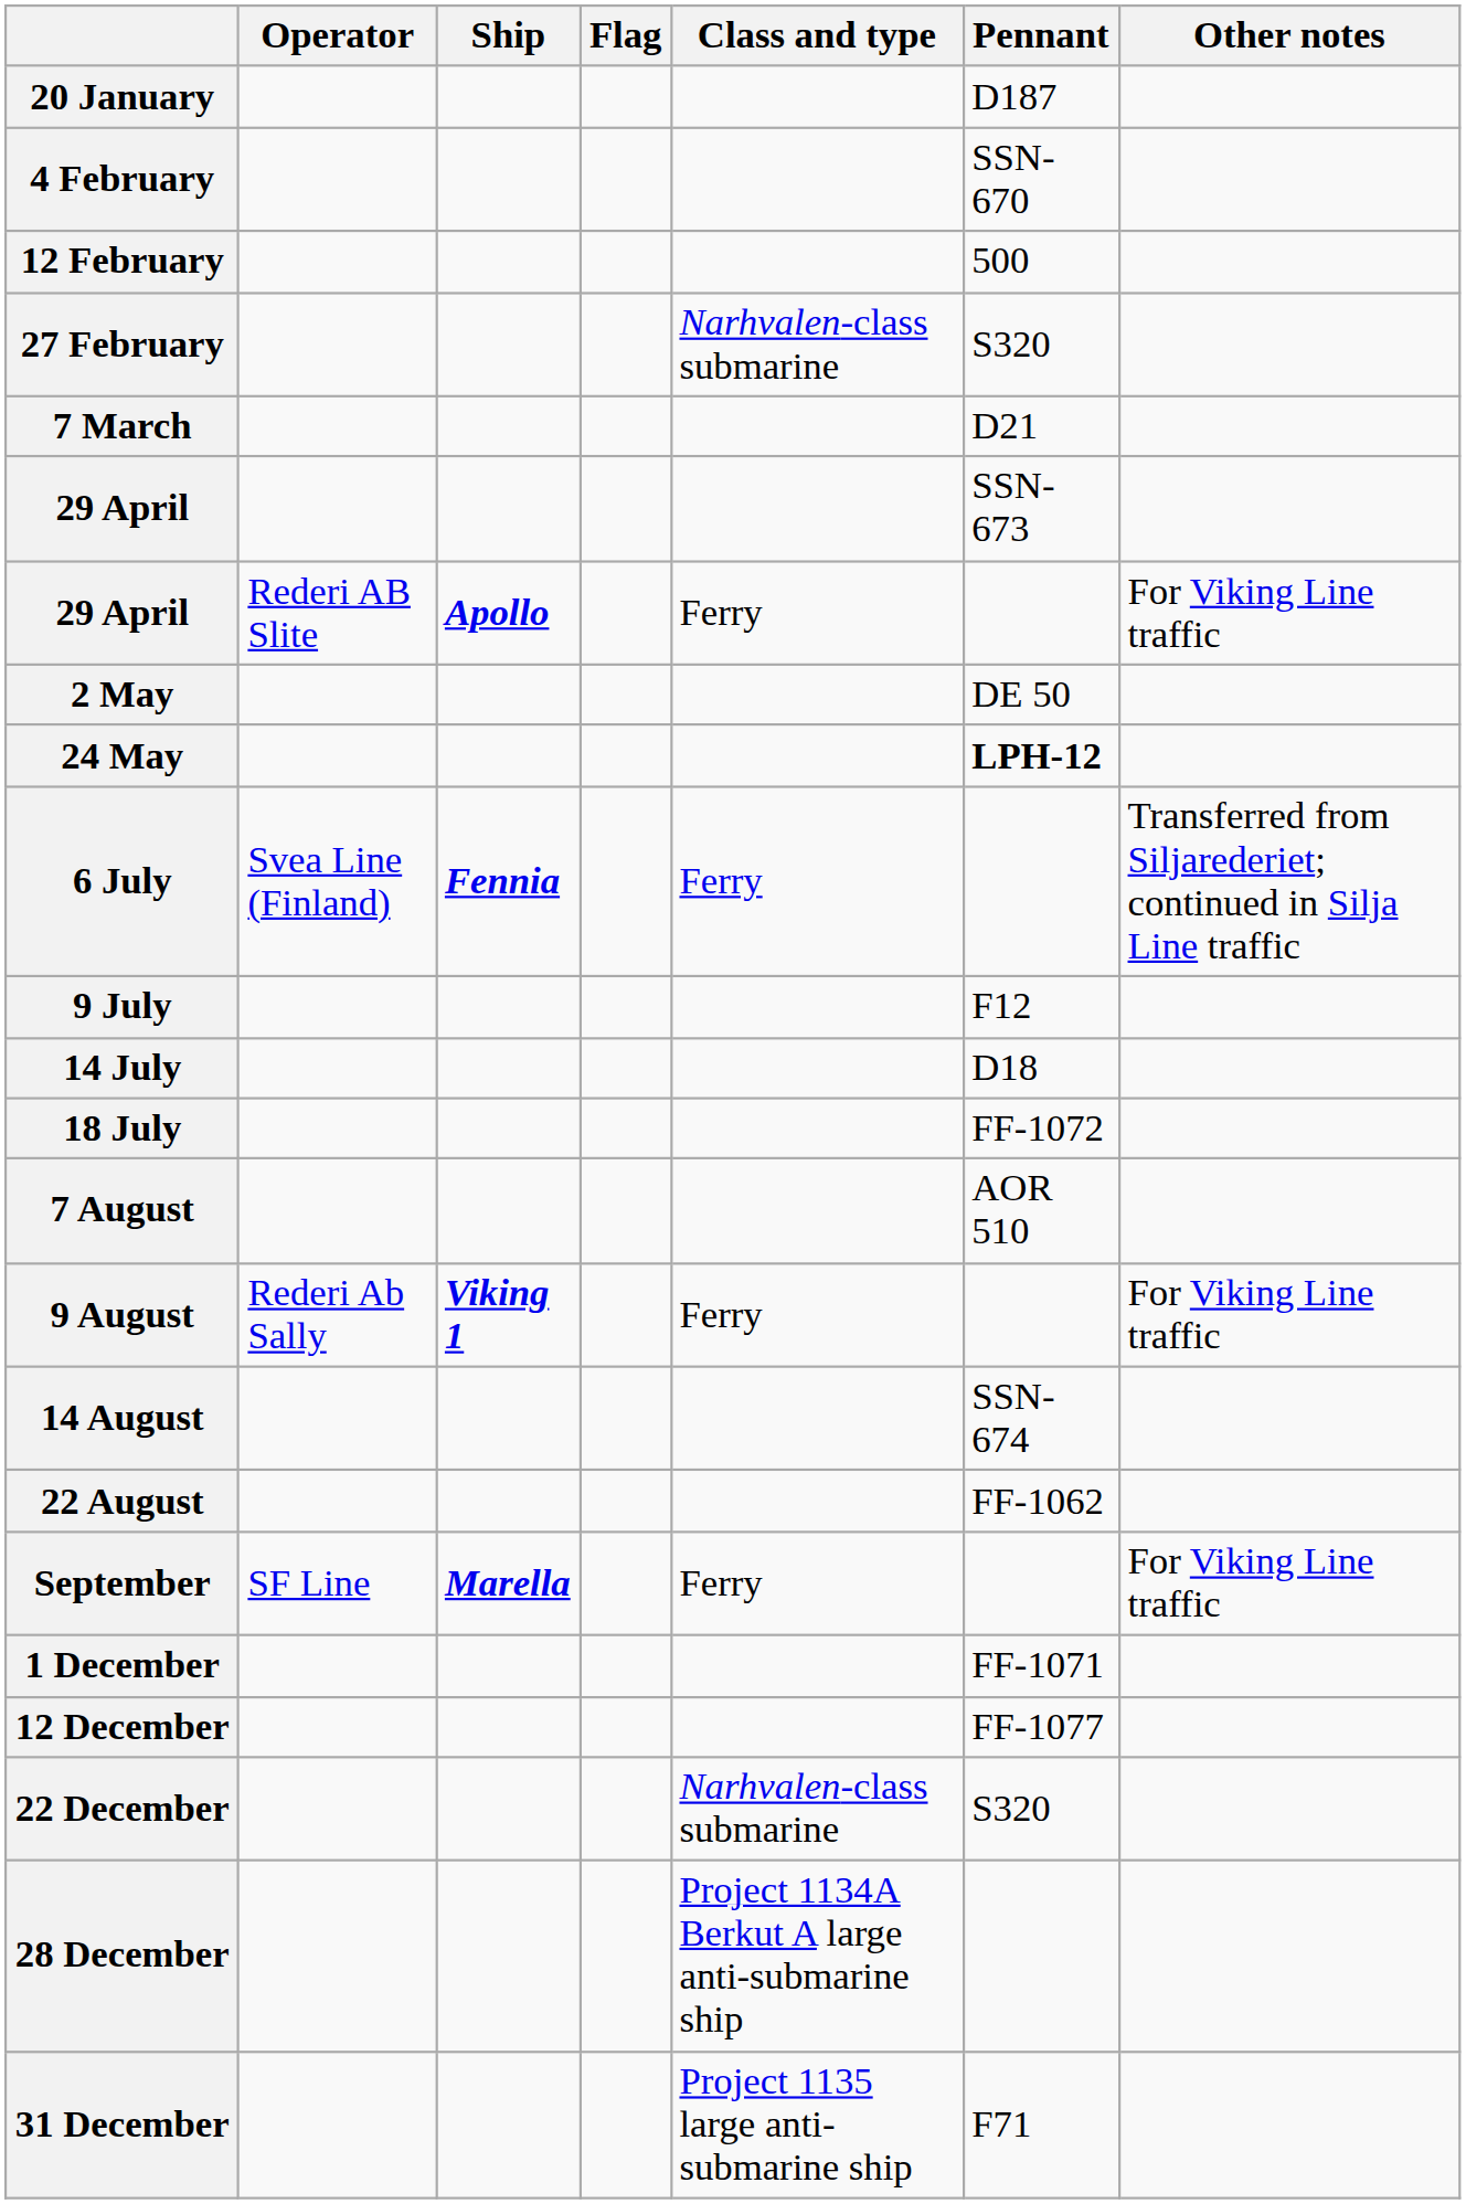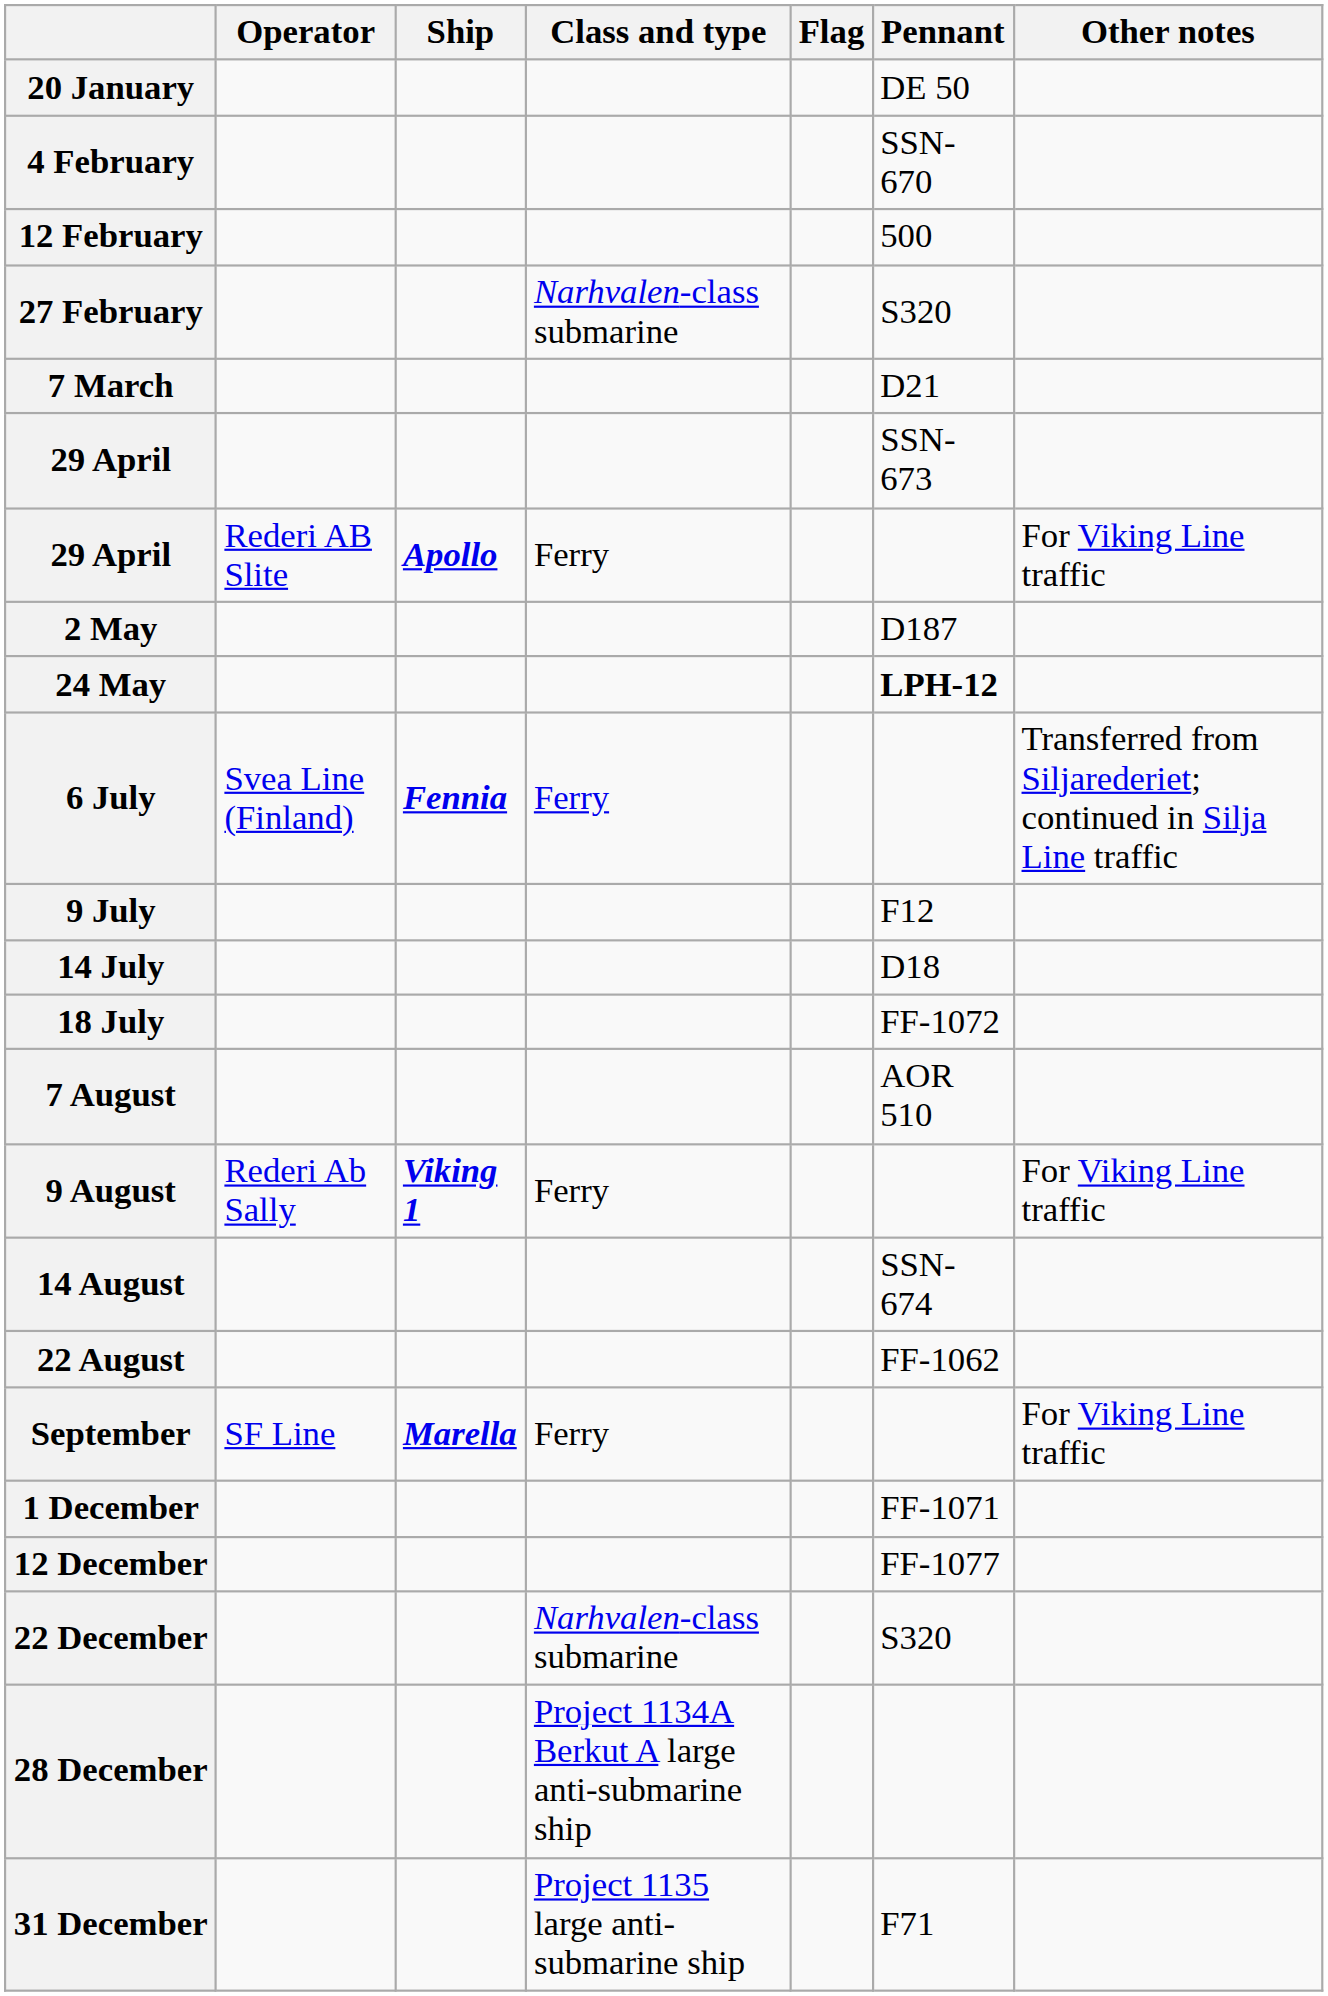columns swapped: Flag <-> Class and type
20 January | Pennant: D187 -> DE 50
2 May | Pennant: DE 50 -> D187
